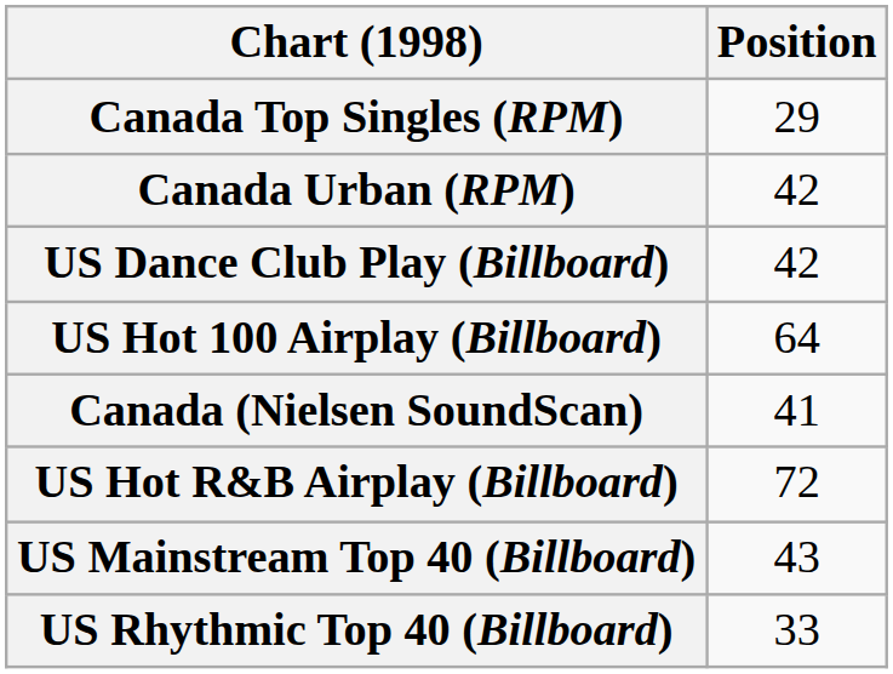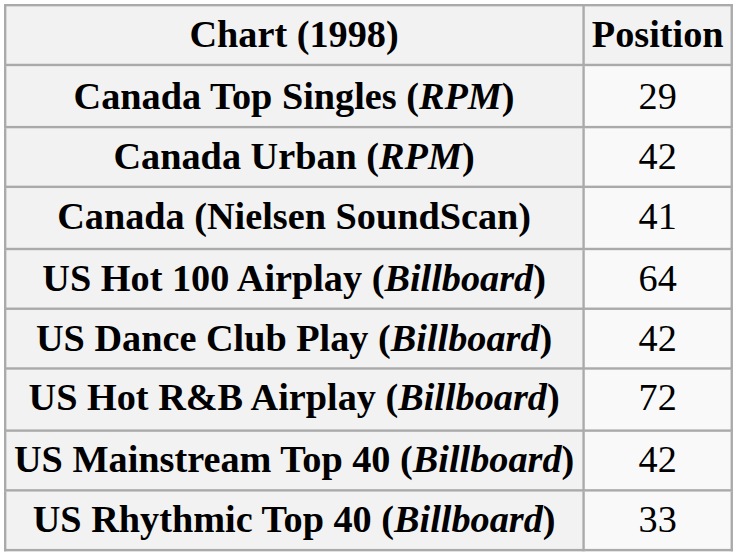rows swapped: Canada (Nielsen SoundScan) <-> US Dance Club Play (Billboard)
US Mainstream Top 40 (Billboard) | Position: 43 -> 42
